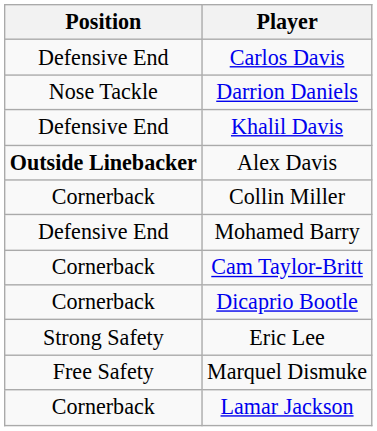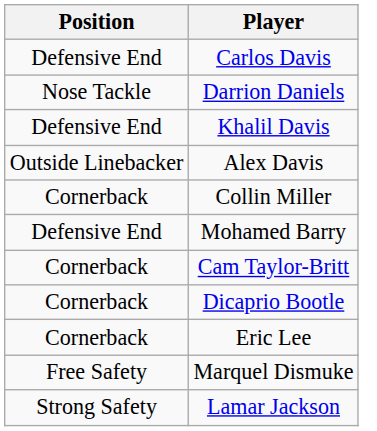Alex Davis | Position: bold -> normal
Eric Lee | Position: Strong Safety -> Cornerback
Lamar Jackson | Position: Cornerback -> Strong Safety
